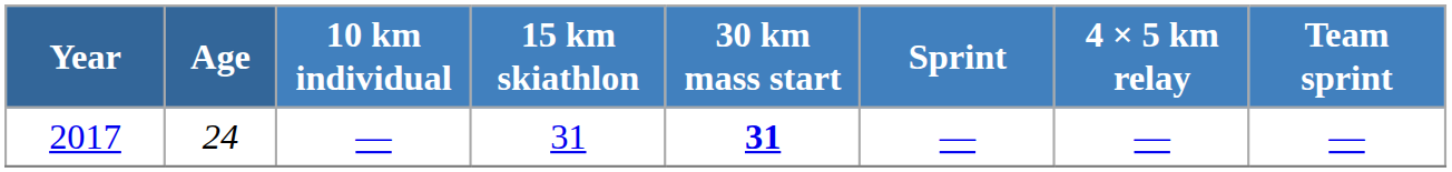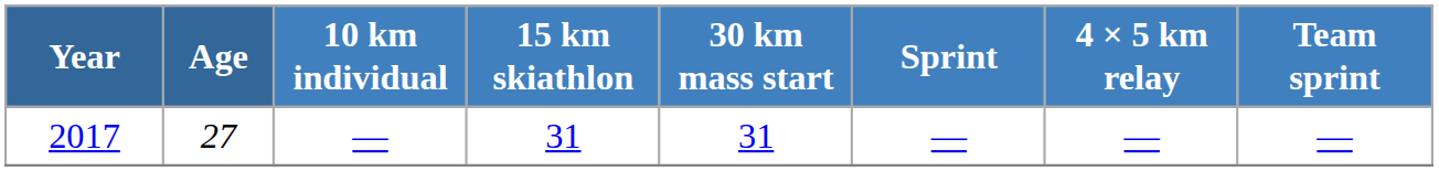2017 | Age: 24 -> 27
2017 | 30 km mass start: bold -> normal
